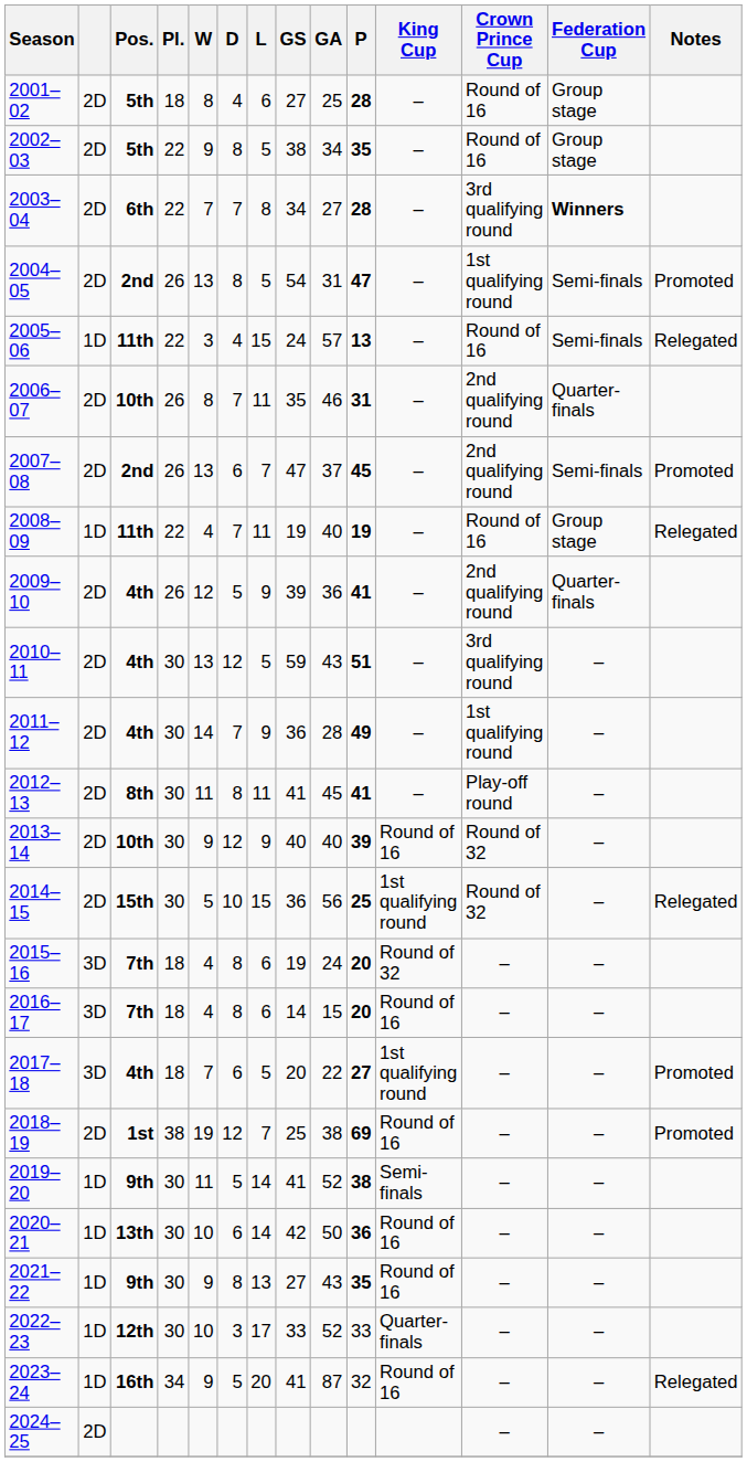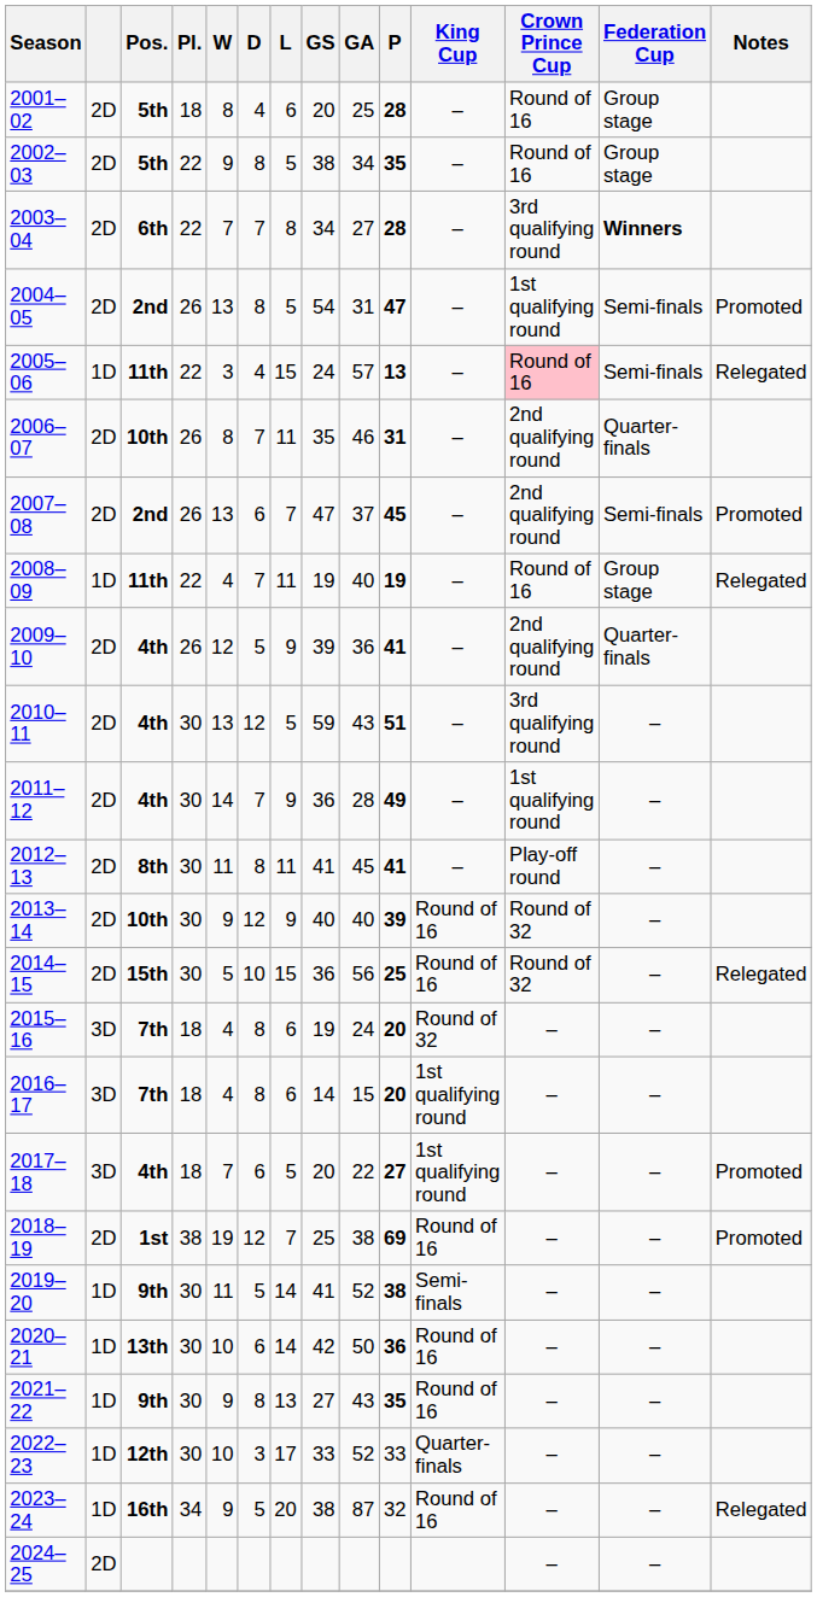2001–02 | GS: 27 -> 20
2005–06 | Crown Prince Cup: no background -> pink background
2014–15 | King Cup: 1st qualifying round -> Round of 16
2016–17 | King Cup: Round of 16 -> 1st qualifying round
2023–24 | GS: 41 -> 38
